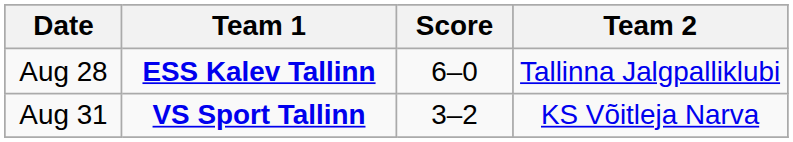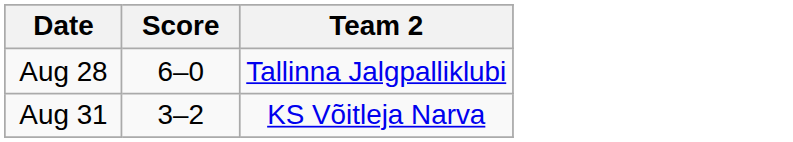- column: Team 1 | ESS Kalev Tallinn | VS Sport Tallinn
